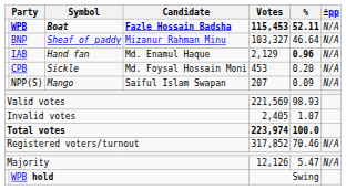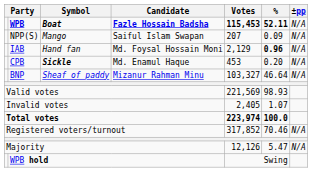rows swapped: BNP <-> NPP(S)
IAB | Candidate: Md. Enamul Haque -> Md. Foysal Hossain Moni
CPB | Symbol: normal -> bold
CPB | Candidate: Md. Foysal Hossain Moni -> Md. Enamul Haque
